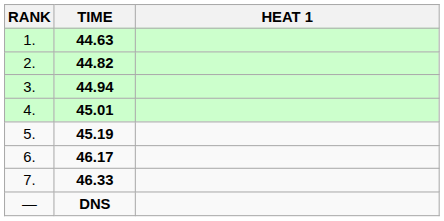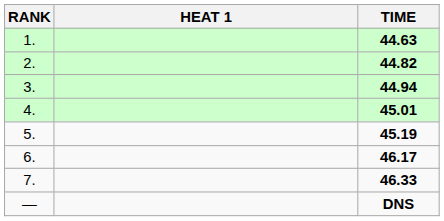columns swapped: HEAT 1 <-> TIME
